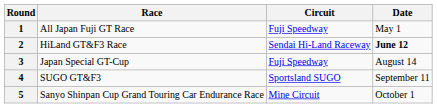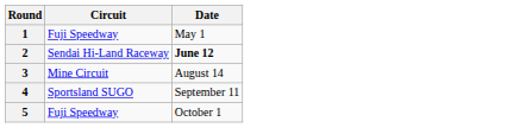- column: Race | All Japan Fuji GT Race | HiLand GT&F3 Race | Japan Special GT-Cup | SUGO GT&F3 | Sanyo Shinpan Cup Grand Touring Car Endurance Race
3 | Circuit: Fuji Speedway -> Mine Circuit
5 | Circuit: Mine Circuit -> Fuji Speedway
